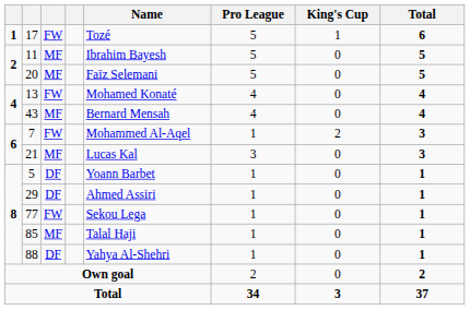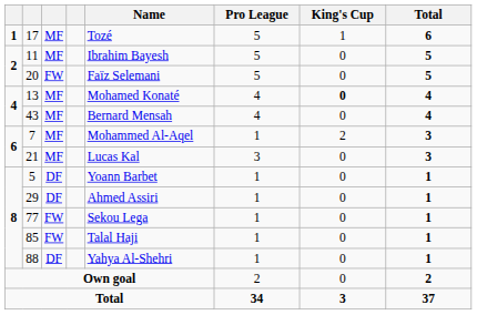17 | column 3: FW -> MF
20 | column 3: MF -> FW
13 | column 3: FW -> MF
13 | King's Cup: normal -> bold
7 | column 3: FW -> MF
85 | column 3: MF -> FW
